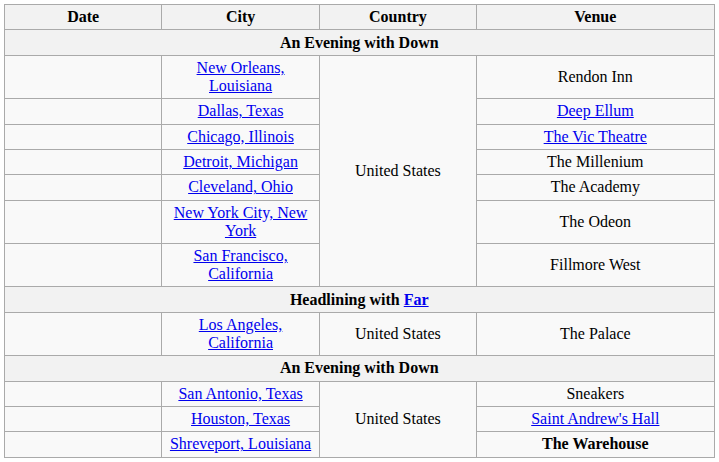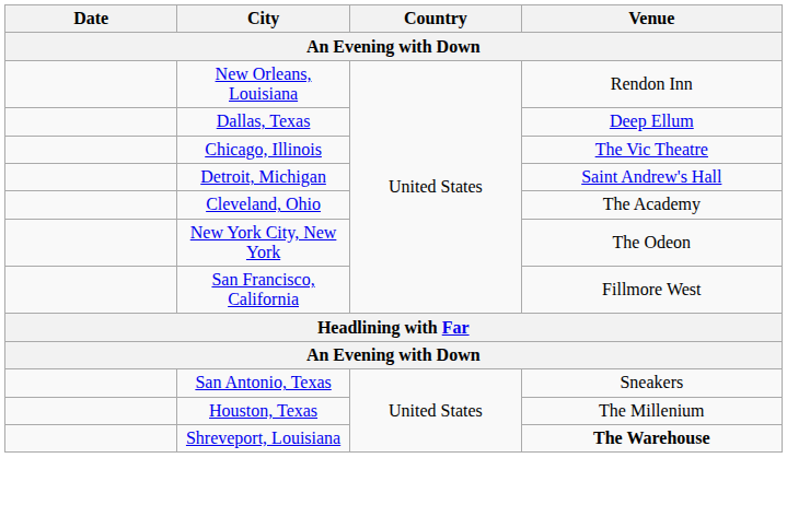Detroit, Michigan | Venue: The Millenium -> Saint Andrew's Hall
- row: Los Angeles, California | United States | The Palace
Houston, Texas | Venue: Saint Andrew's Hall -> The Millenium
